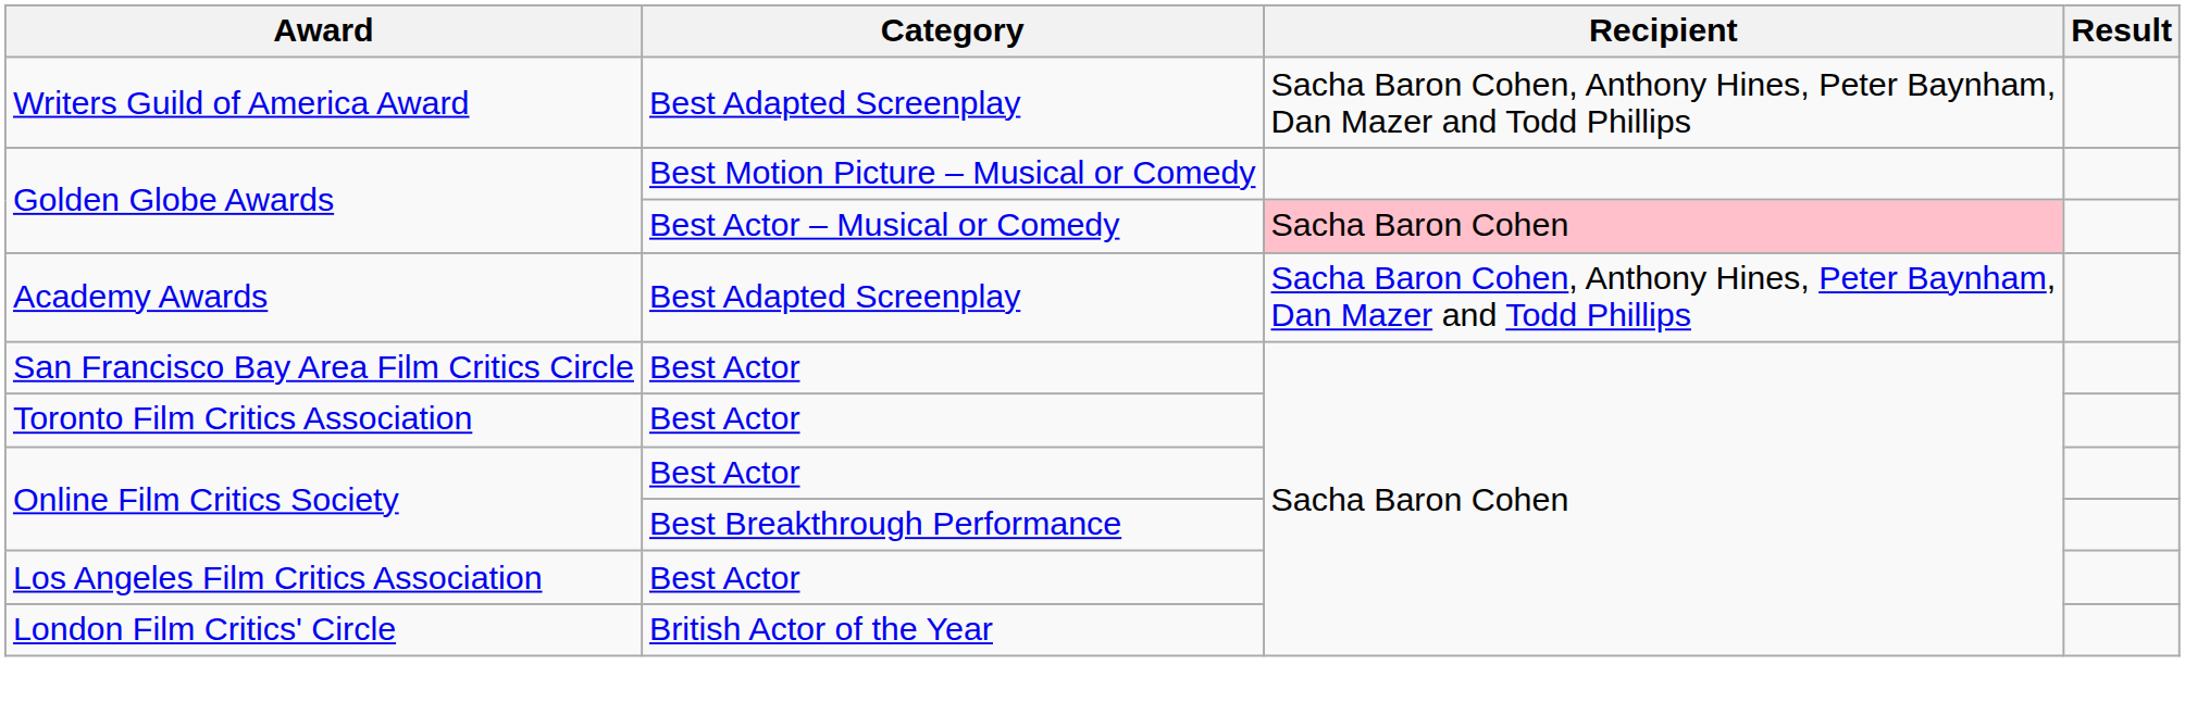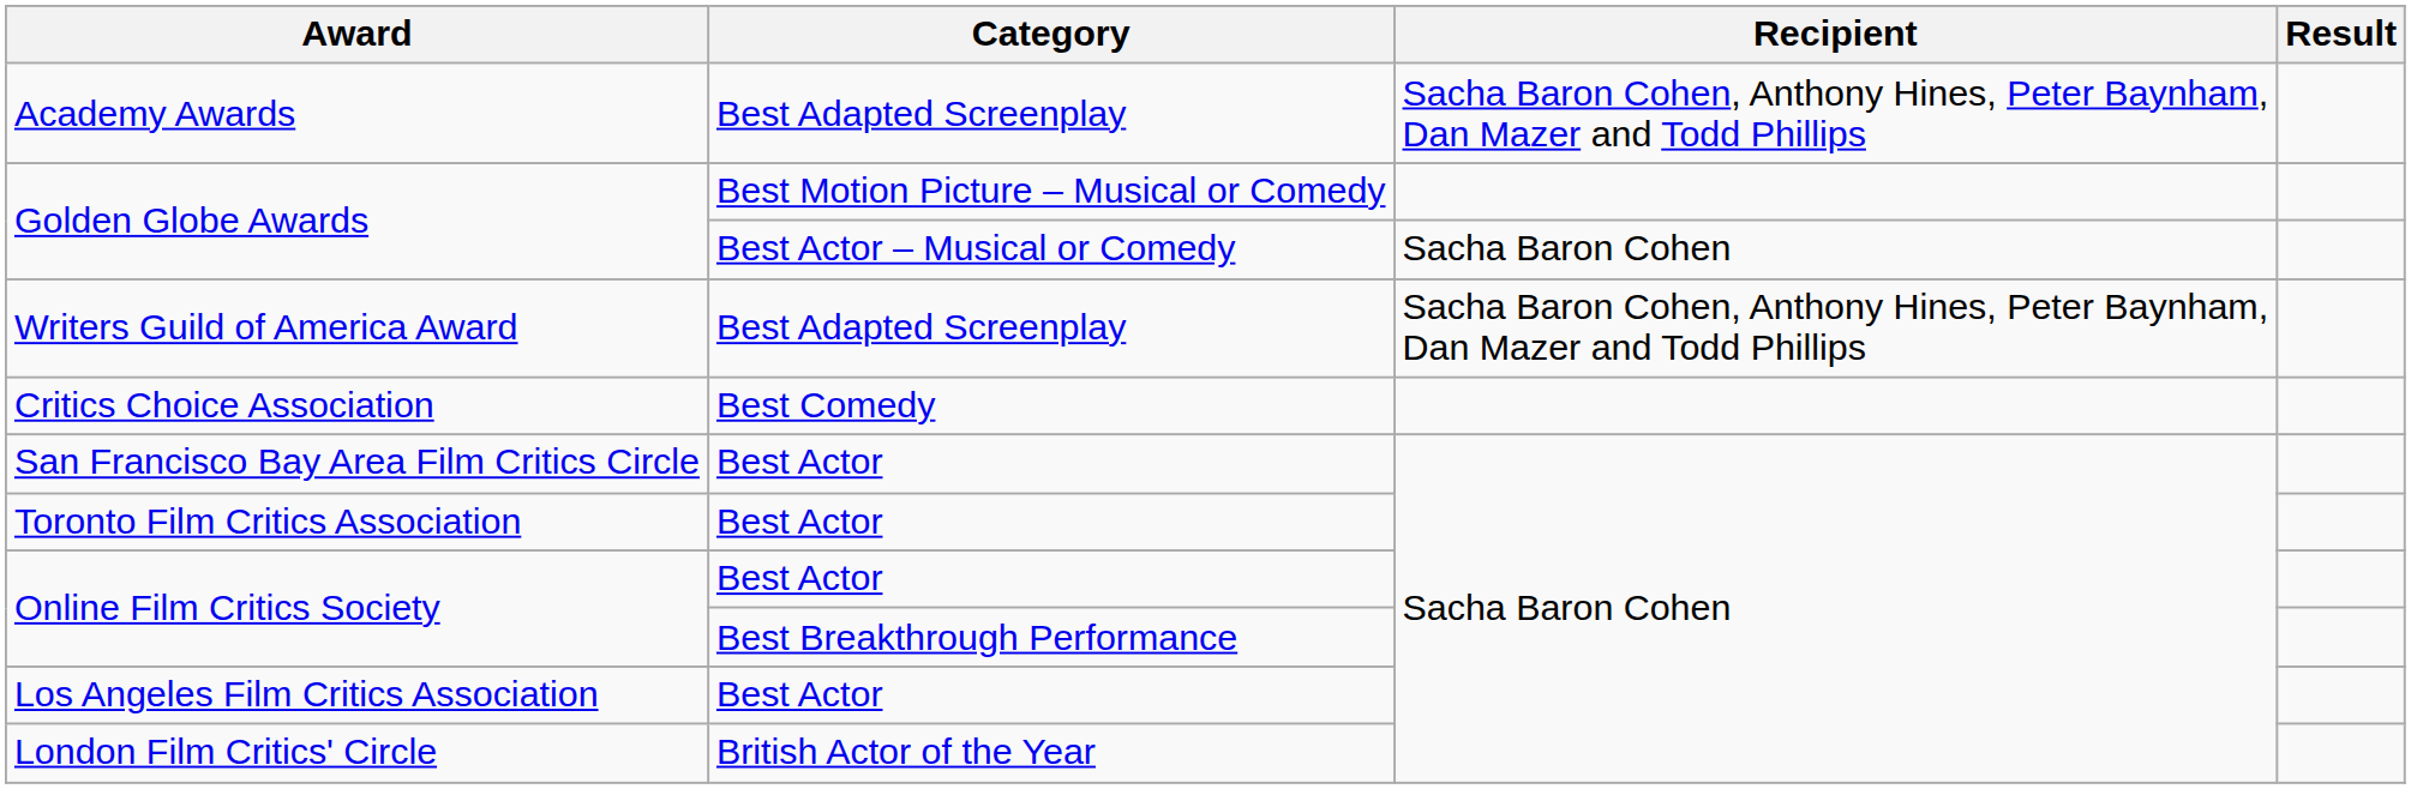rows swapped: Academy Awards <-> Writers Guild of America Award
Golden Globe Awards / Best Actor – Musical or Comedy | Recipient: pink background -> no background
+ row: Critics Choice Association | Best Comedy
